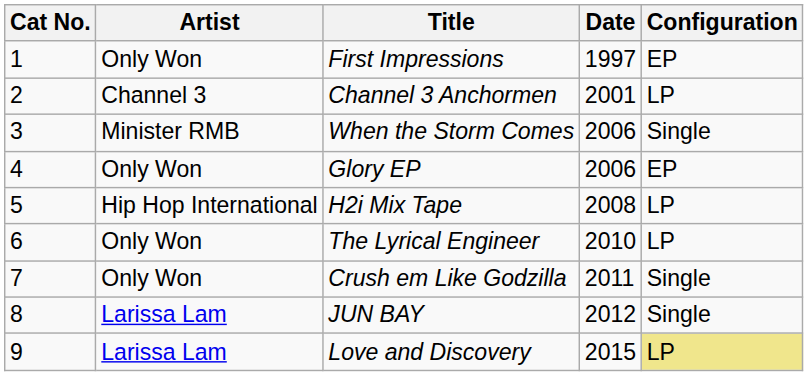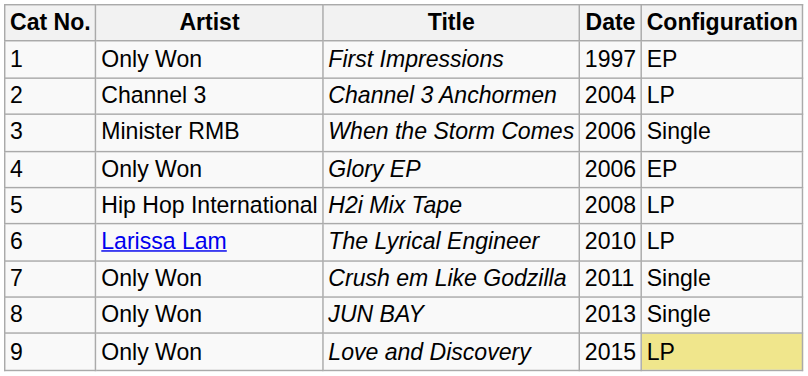Channel 3 Anchormen | Date: 2001 -> 2004
The Lyrical Engineer | Artist: Only Won -> Larissa Lam
JUN BAY | Artist: Larissa Lam -> Only Won
JUN BAY | Date: 2012 -> 2013
Love and Discovery | Artist: Larissa Lam -> Only Won
